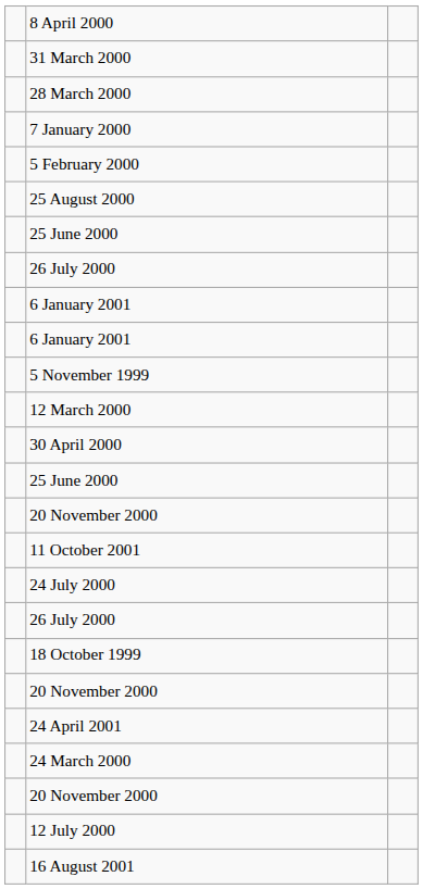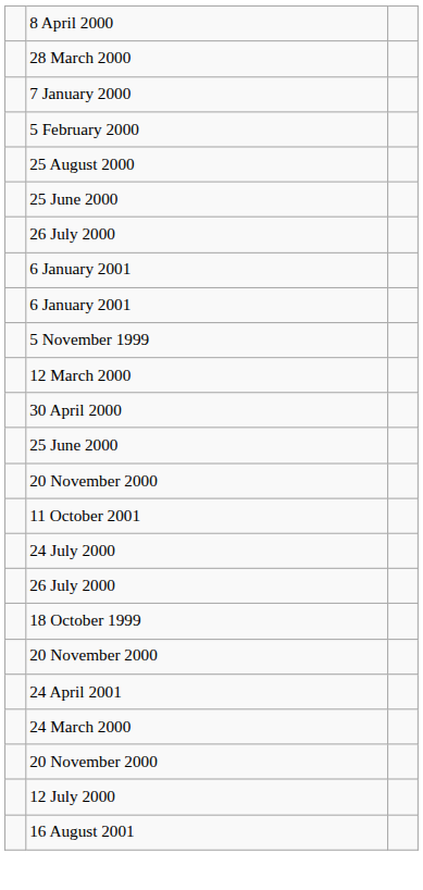- row: 31 March 2000
